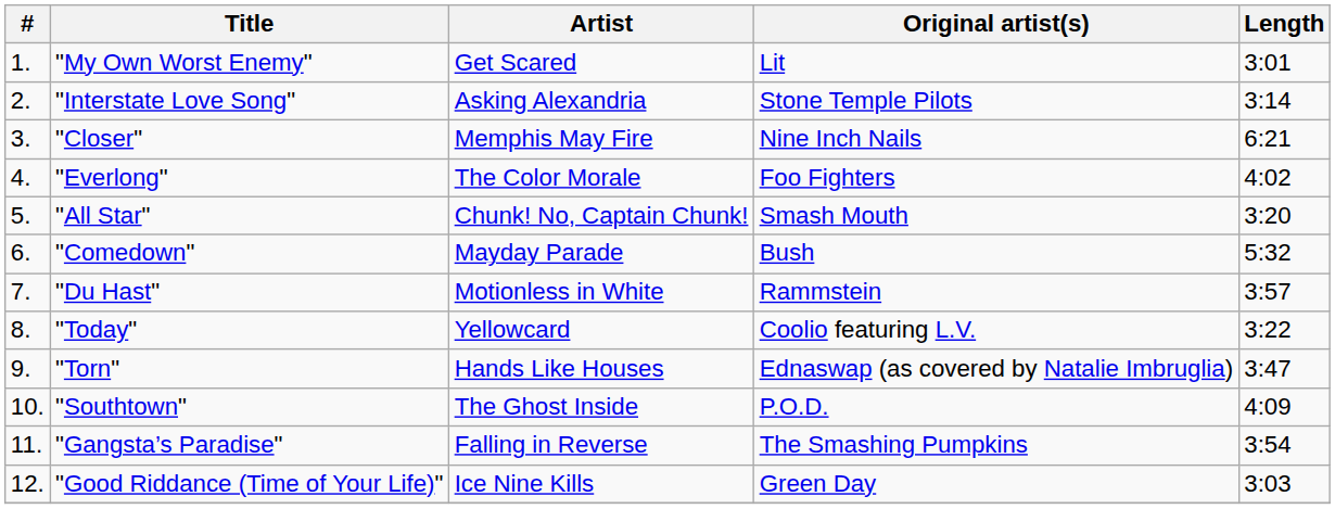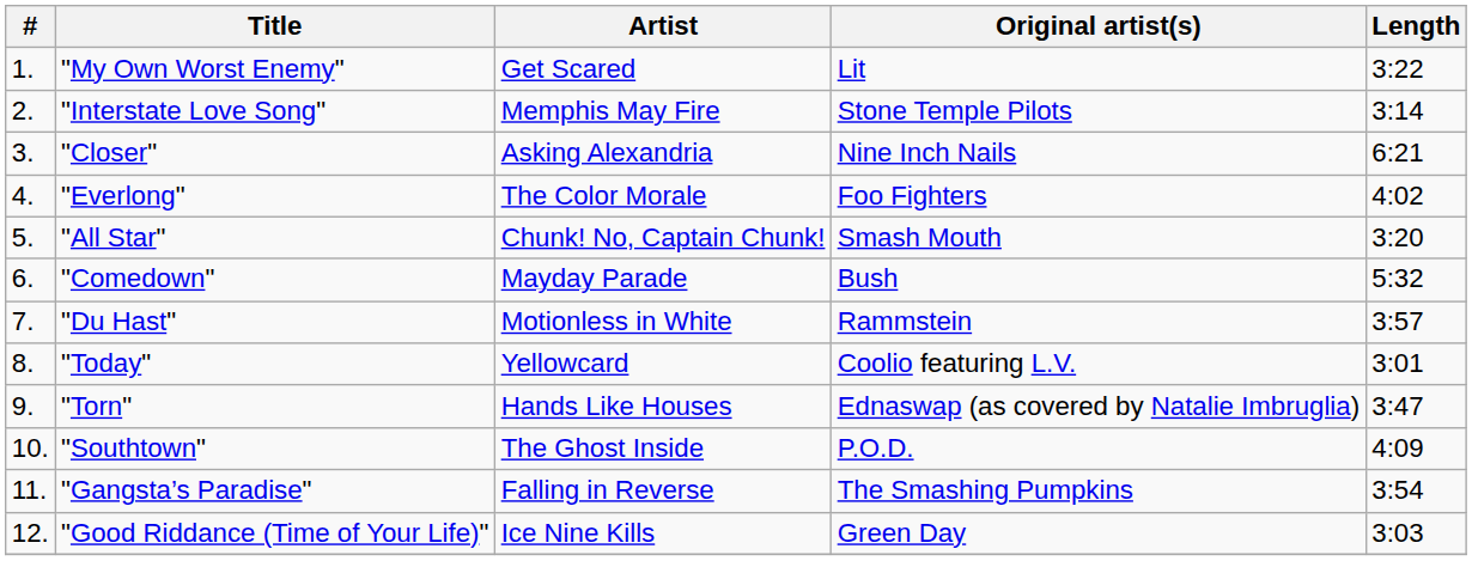"My Own Worst Enemy" | Length: 3:01 -> 3:22
"Interstate Love Song" | Artist: Asking Alexandria -> Memphis May Fire
"Closer" | Artist: Memphis May Fire -> Asking Alexandria
"Today" | Length: 3:22 -> 3:01
